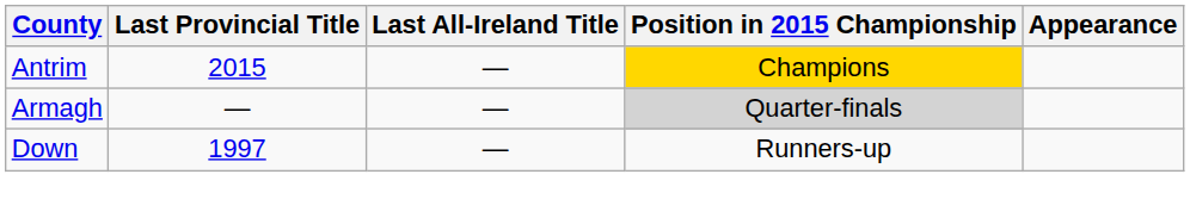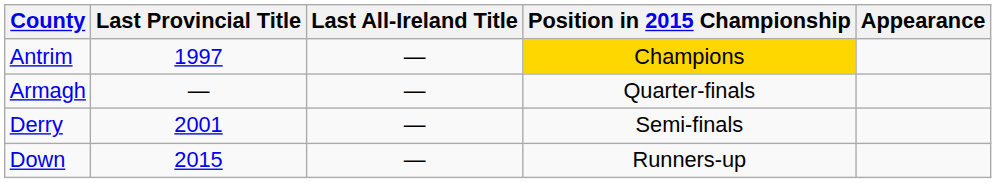Antrim | Last Provincial Title: 2015 -> 1997
Armagh | Position in 2015 Championship: lightgrey background -> no background
+ row: Derry | 2001 | — | Semi-finals
Down | Last Provincial Title: 1997 -> 2015
